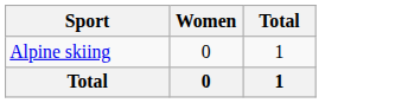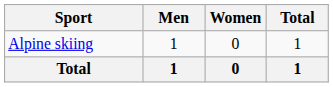+ column: Men | 1 | 1
